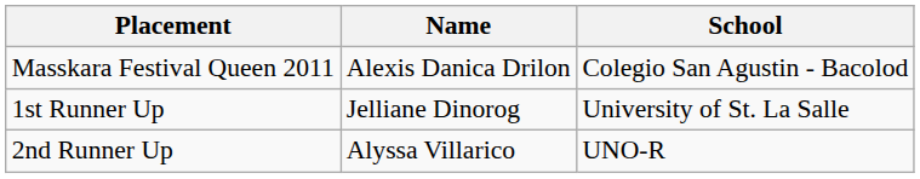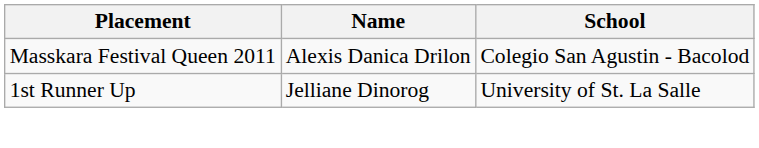- row: 2nd Runner Up | Alyssa Villarico | UNO-R
